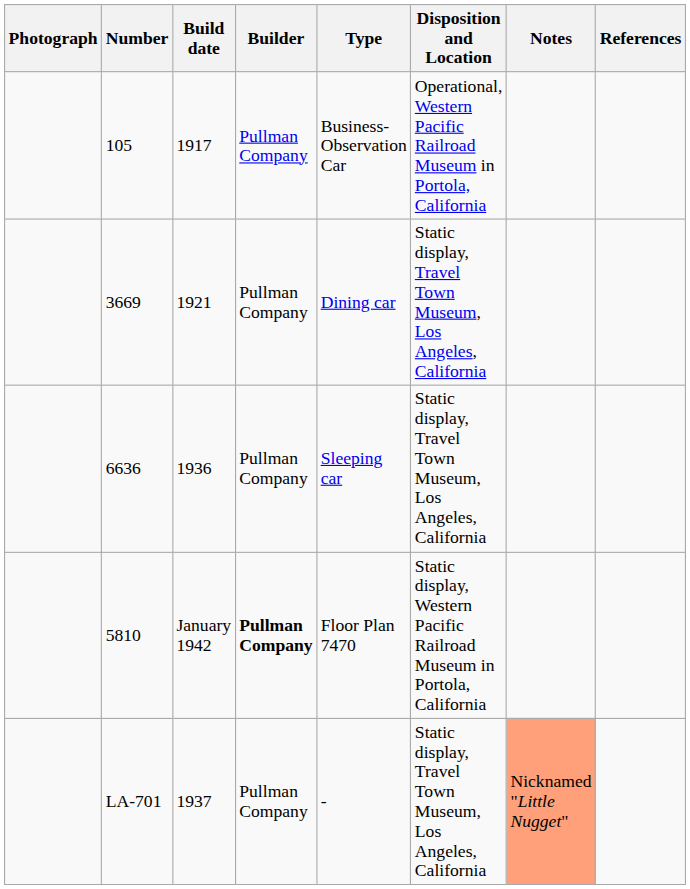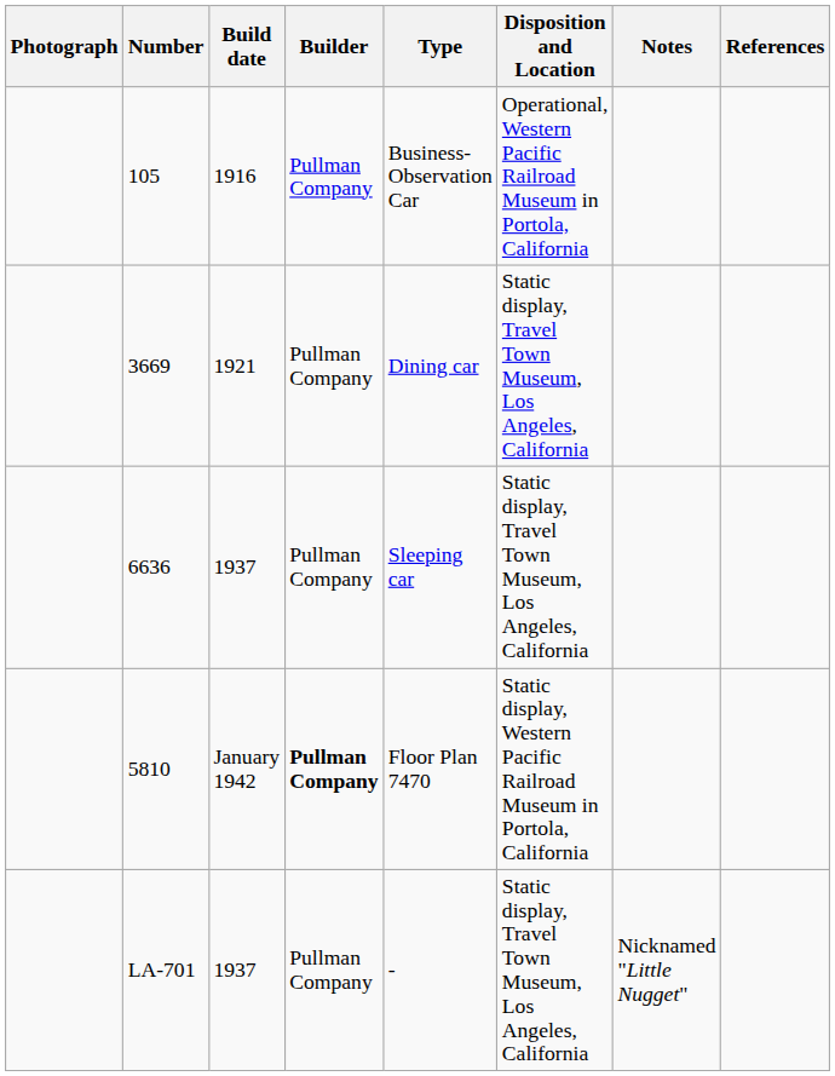105 | Build date: 1917 -> 1916
6636 | Build date: 1936 -> 1937
LA-701 | Notes: lightsalmon background -> no background
